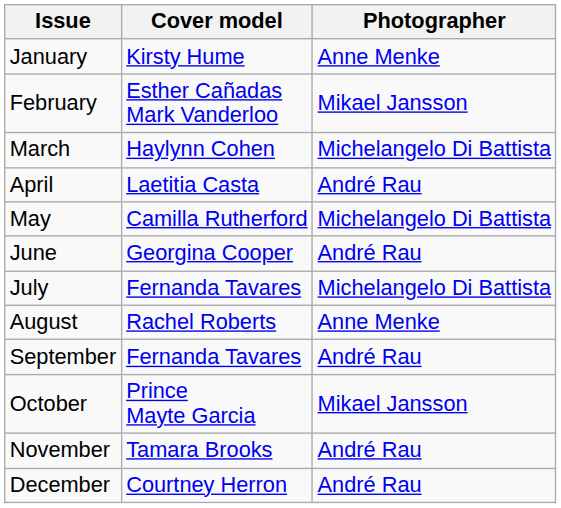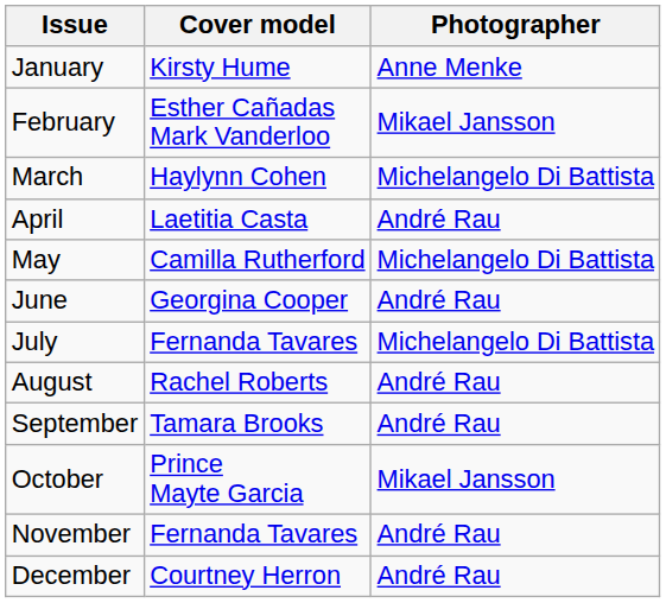August | Photographer: Anne Menke -> André Rau
September | Cover model: Fernanda Tavares -> Tamara Brooks
November | Cover model: Tamara Brooks -> Fernanda Tavares
